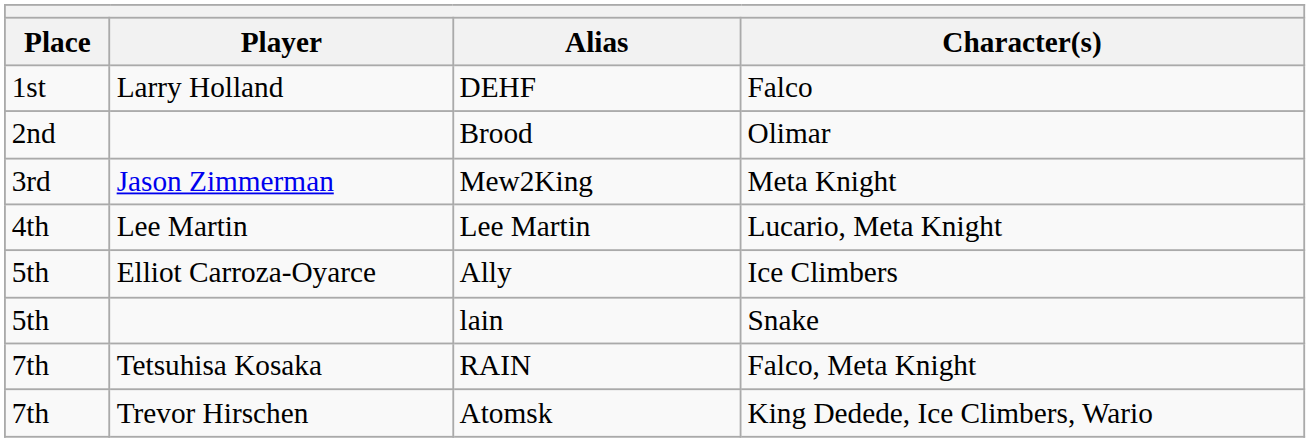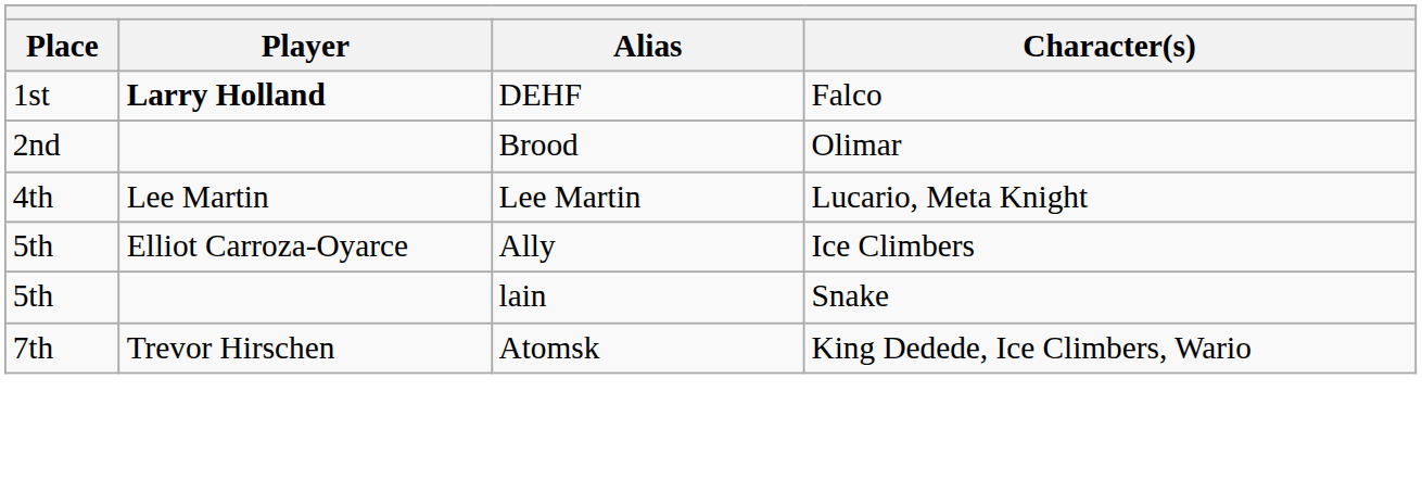DEHF | Player: normal -> bold
- row: 3rd | Jason Zimmerman | Mew2King | Meta Knight
- row: 7th | Tetsuhisa Kosaka | RAIN | Falco, Meta Knight
